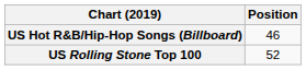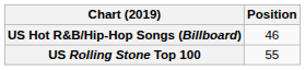US Rolling Stone Top 100 | Position: 52 -> 55
